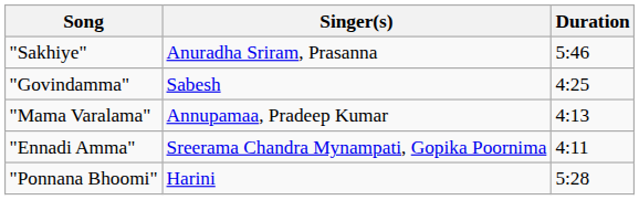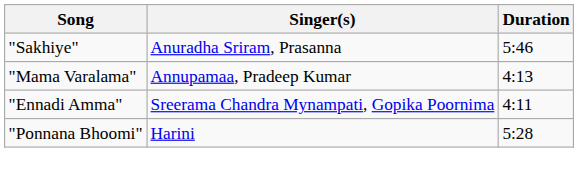- row: "Govindamma" | Sabesh | 4:25
